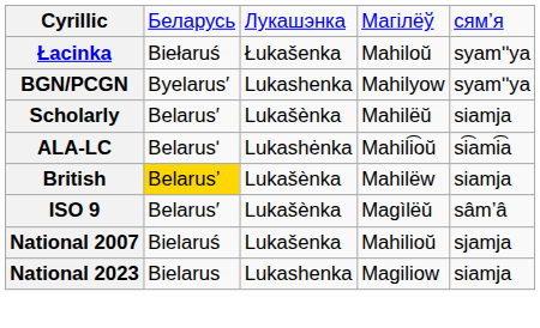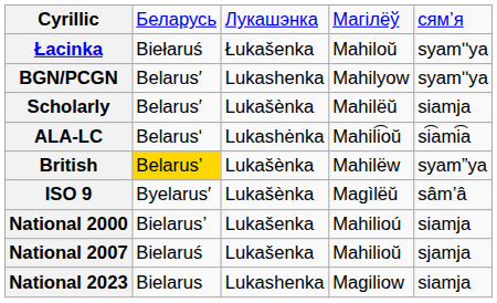BGN/PCGN | column 2: Byelarus′ -> Belarus′
British | column 5: siamja -> syam”ya
ISO 9 | column 2: Belarus′ -> Byelarus′
+ row: National 2000 | Bielarus’ | Lukašenka | Mahilioú | siamja
